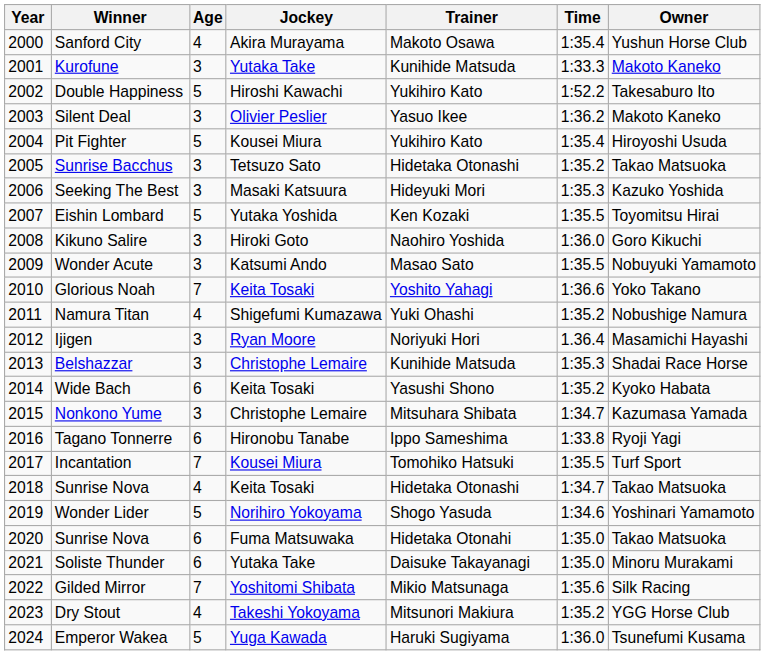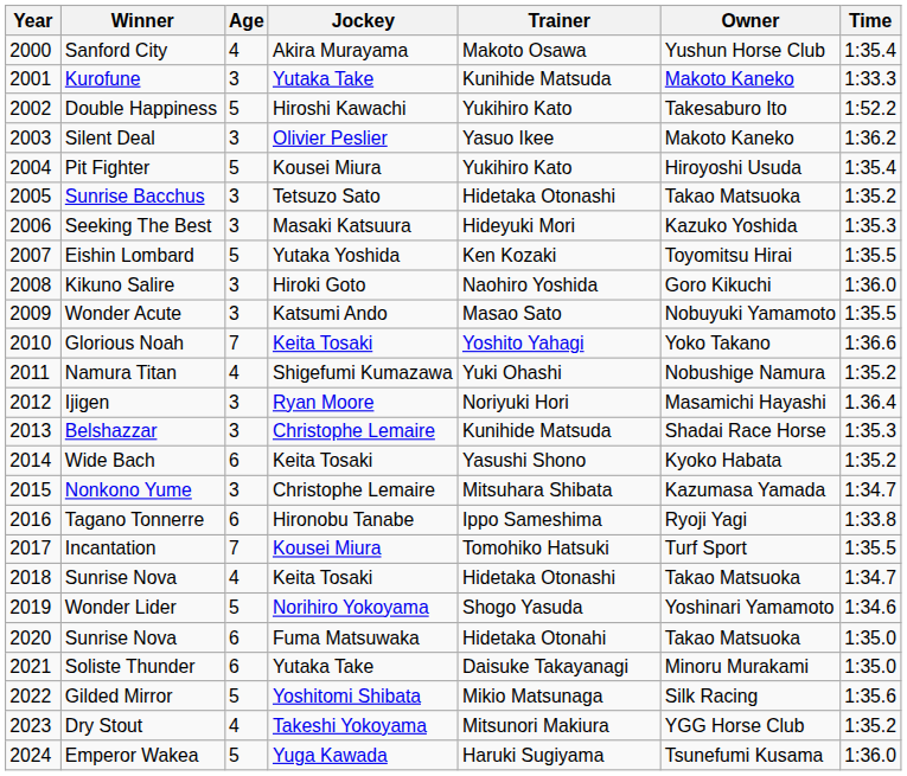columns swapped: Owner <-> Time
Gilded Mirror | Age: 7 -> 5
